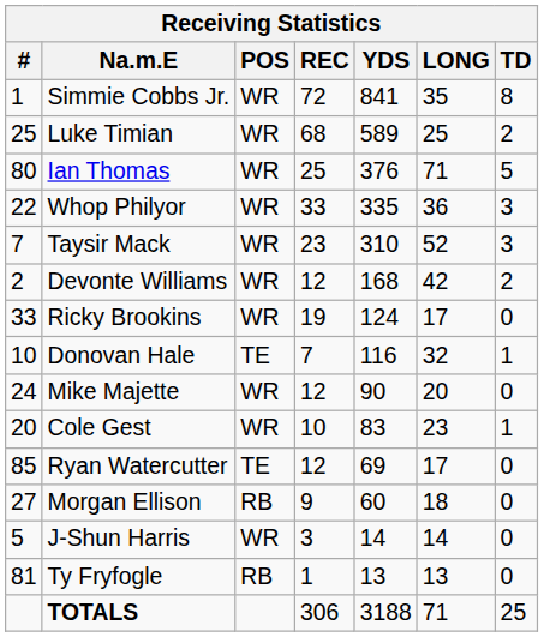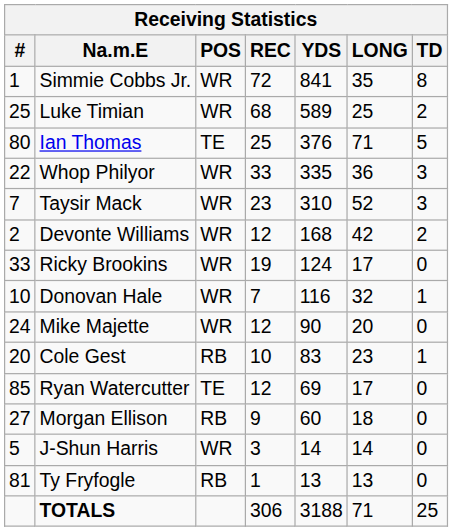Ian Thomas | POS: WR -> TE
Donovan Hale | POS: TE -> WR
Cole Gest | POS: WR -> RB
